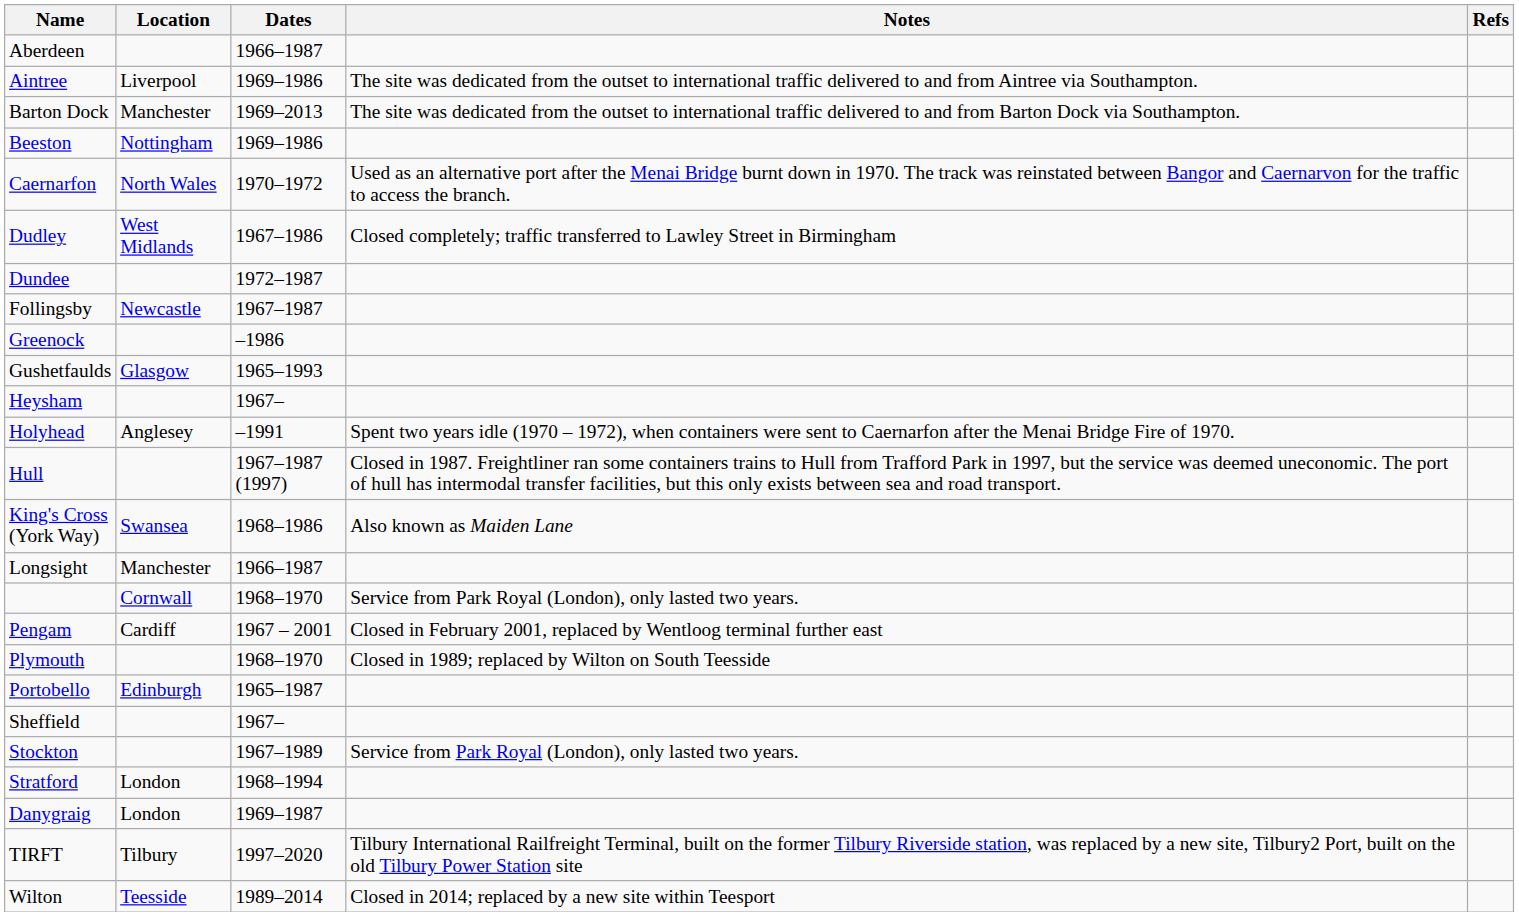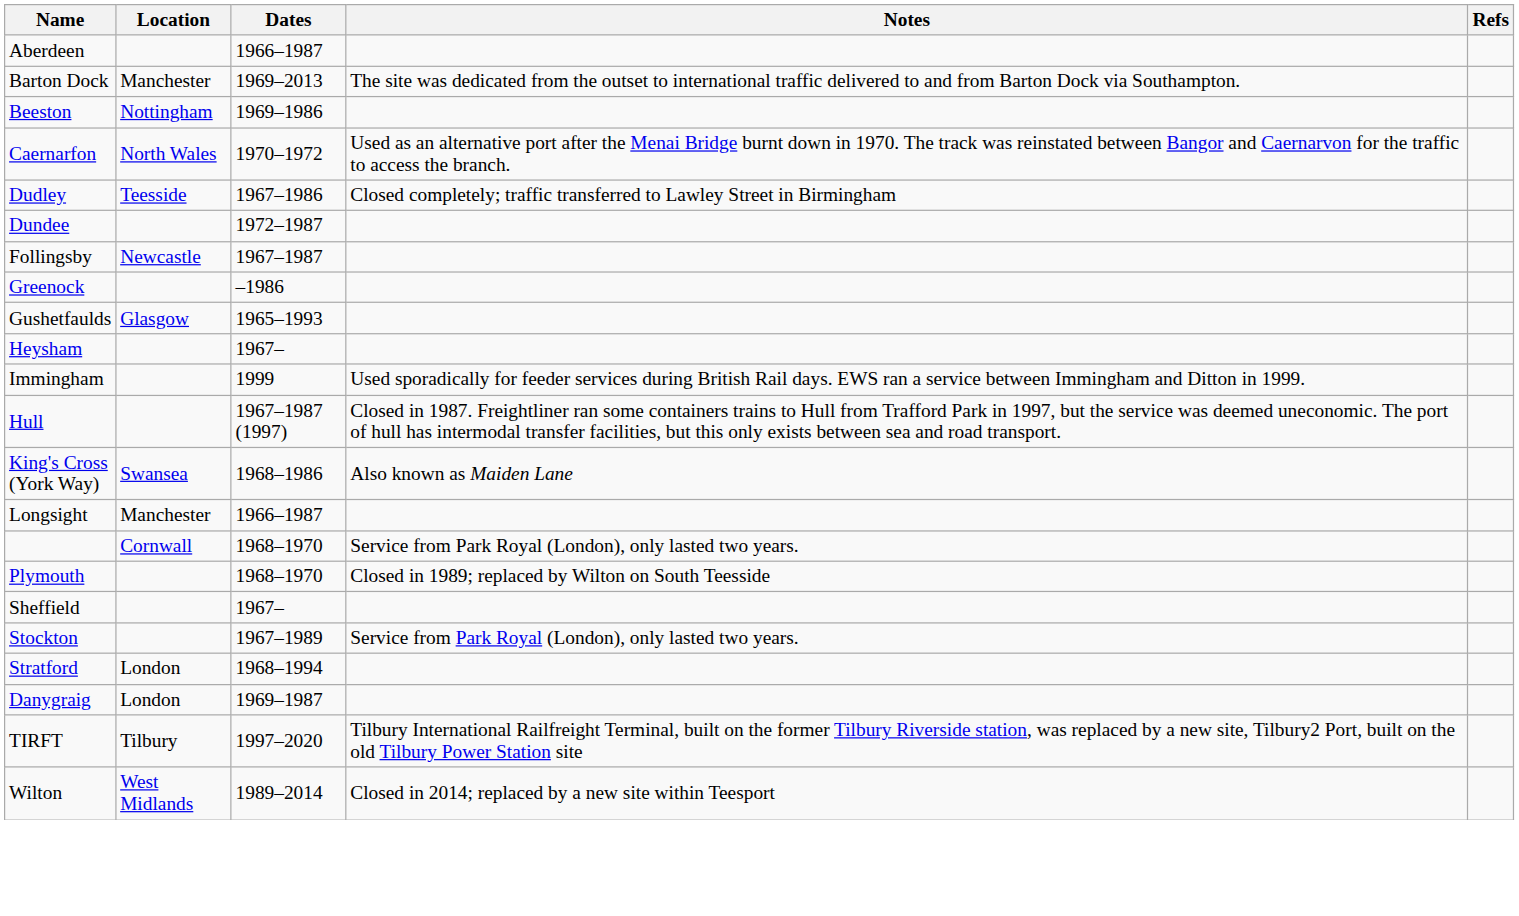- row: Aintree | Liverpool | 1969–1986 | The site was dedicated from the outset to international traffic delivered to and from Aintree via Southampton.
Dudley | Location: West Midlands -> Teesside
- row: Holyhead | Anglesey | –1991 | Spent two years idle (1970 – 1972), when containers were sent to Caernarfon after the Menai Bridge Fire of 1970.
+ row: Immingham | 1999 | Used sporadically for feeder services during British Rail days. EWS ran a service between Immingham and Ditton in 1999.
- row: Pengam | Cardiff | 1967 – 2001 | Closed in February 2001, replaced by Wentloog terminal further east
- row: Portobello | Edinburgh | 1965–1987
Wilton | Location: Teesside -> West Midlands
